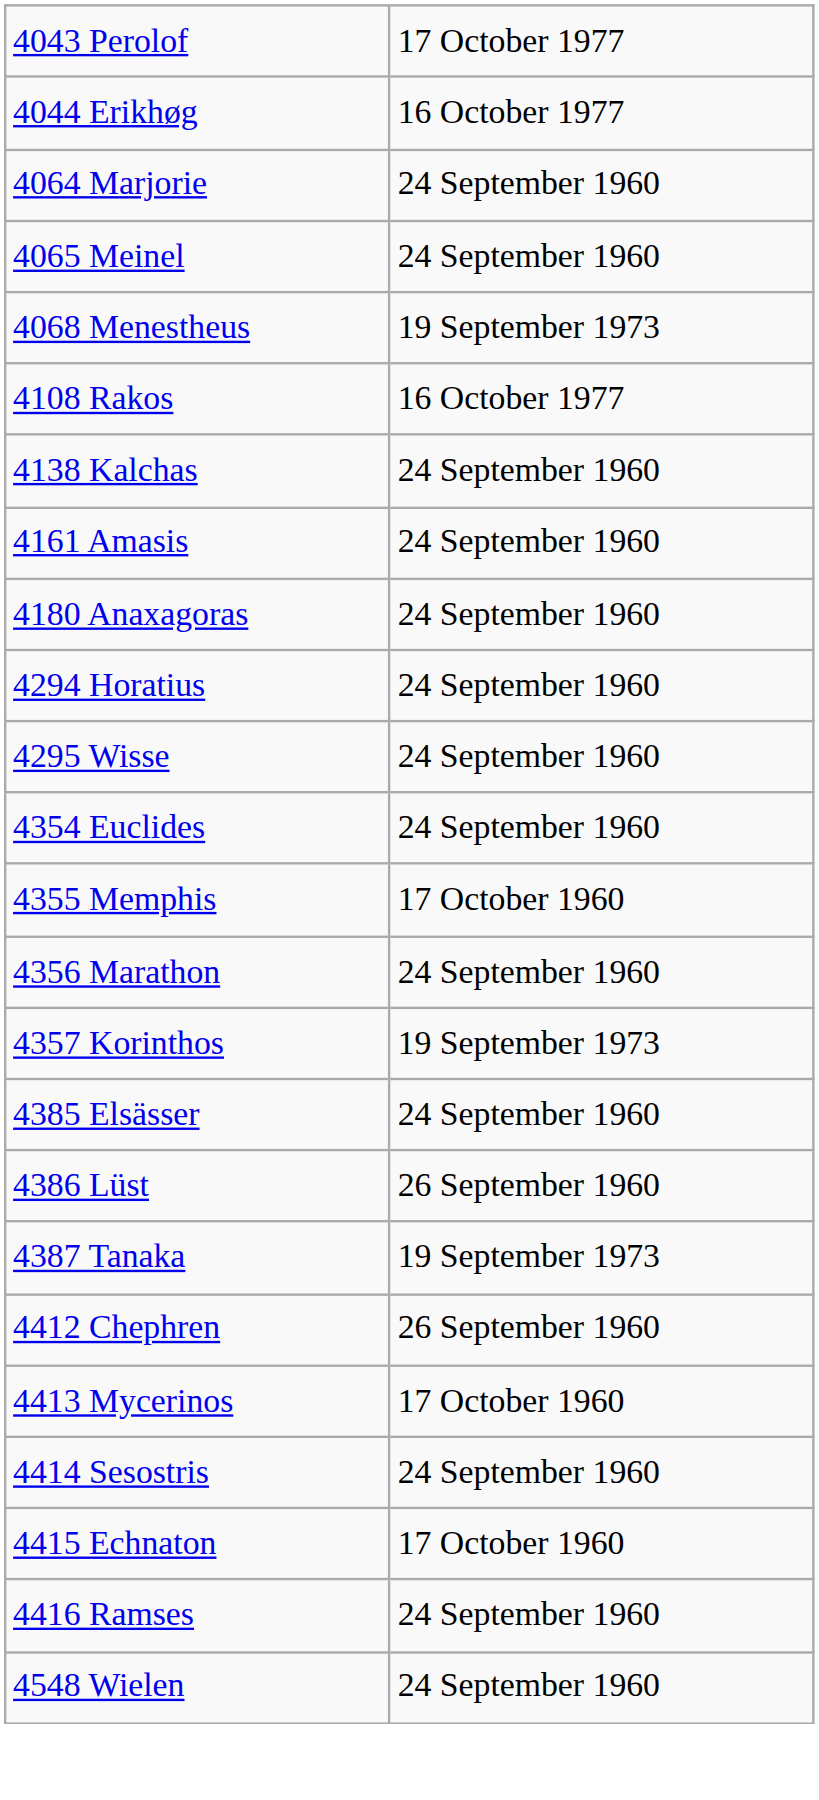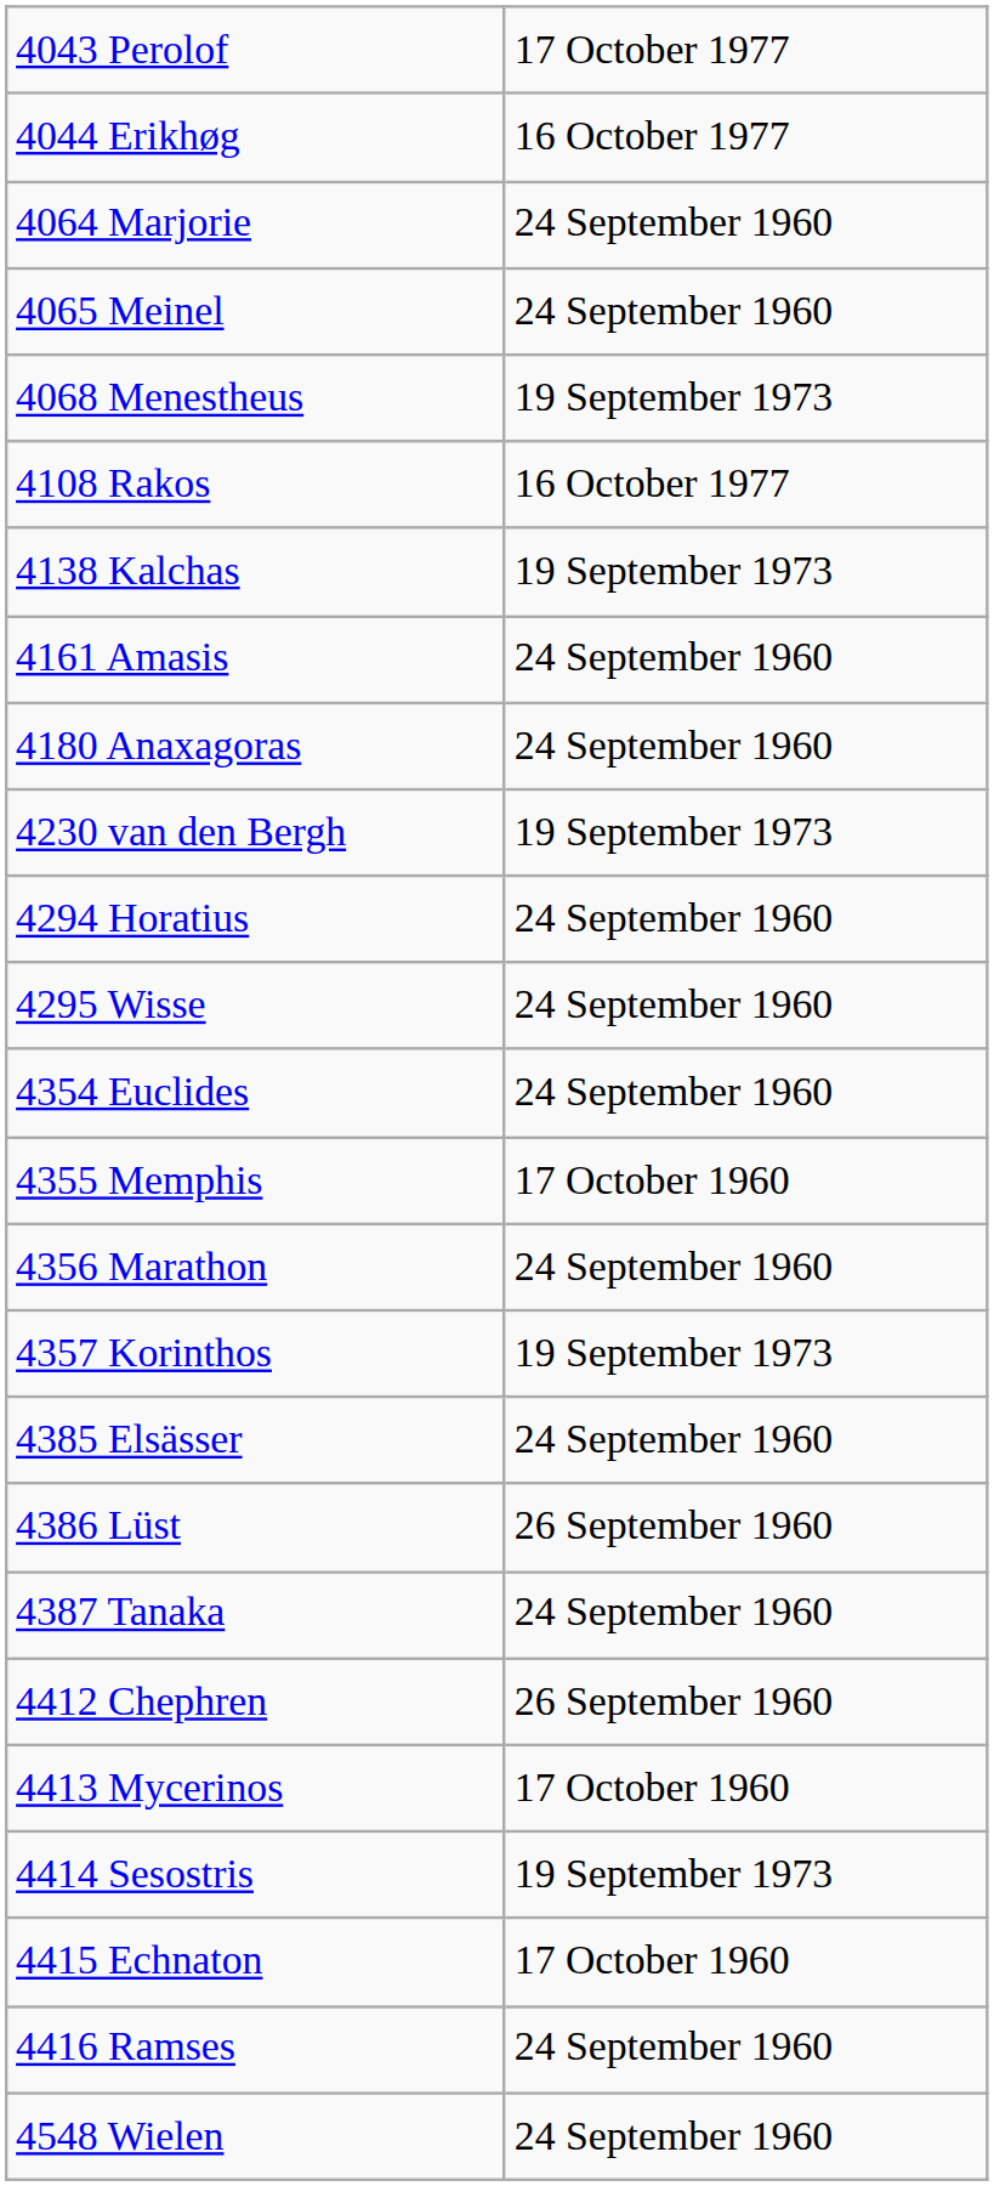4138 Kalchas | column 2: 24 September 1960 -> 19 September 1973
+ row: 4230 van den Bergh | 19 September 1973
4387 Tanaka | column 2: 19 September 1973 -> 24 September 1960
4414 Sesostris | column 2: 24 September 1960 -> 19 September 1973
